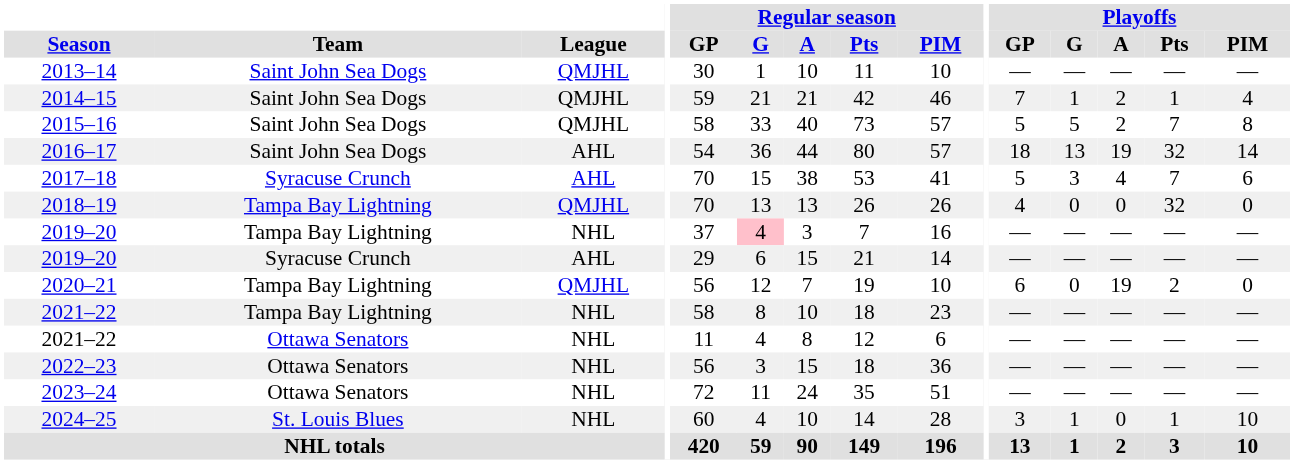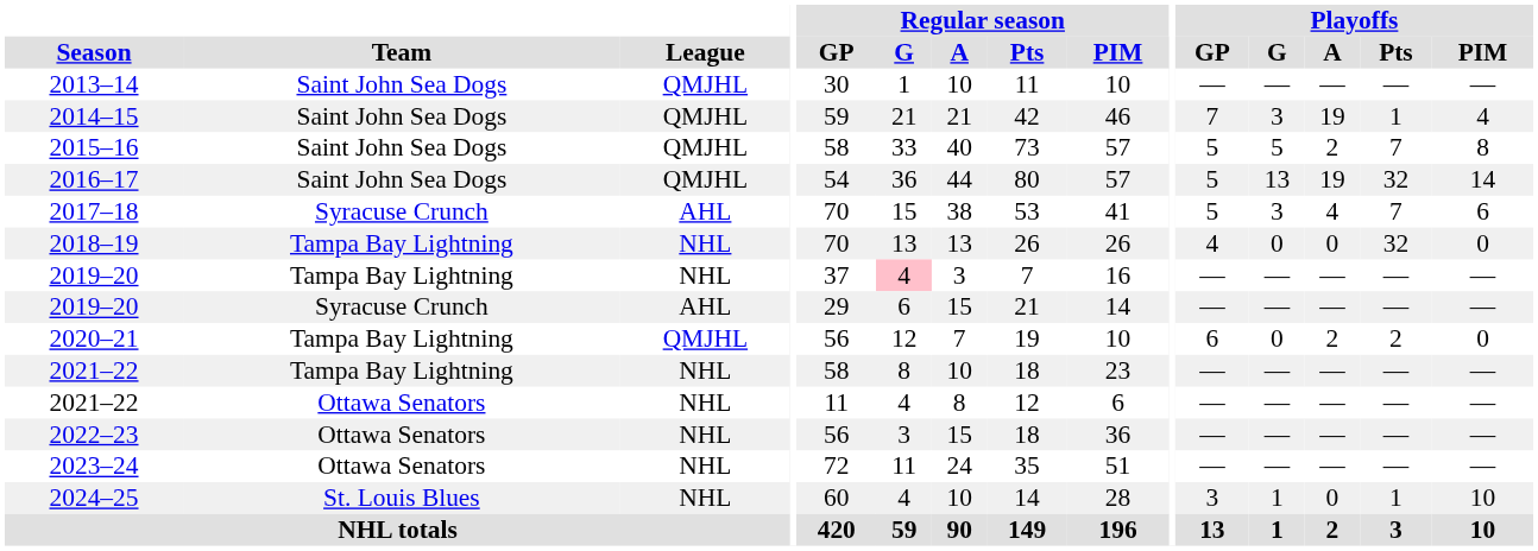2014–15 | Playoffs / G: 1 -> 3
2014–15 | Playoffs / A: 2 -> 19
2016–17 | League: AHL -> QMJHL
2016–17 | Playoffs / GP: 18 -> 5
2018–19 | League: QMJHL -> NHL
2020–21 | Playoffs / A: 19 -> 2
